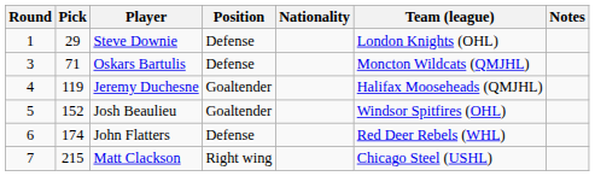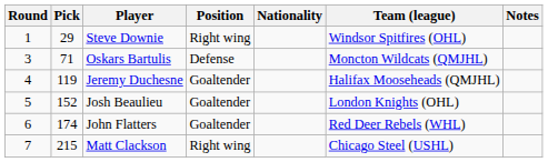Steve Downie | Position: Defense -> Right wing
Steve Downie | Team (league): London Knights (OHL) -> Windsor Spitfires (OHL)
Josh Beaulieu | Team (league): Windsor Spitfires (OHL) -> London Knights (OHL)
John Flatters | Position: Defense -> Goaltender
